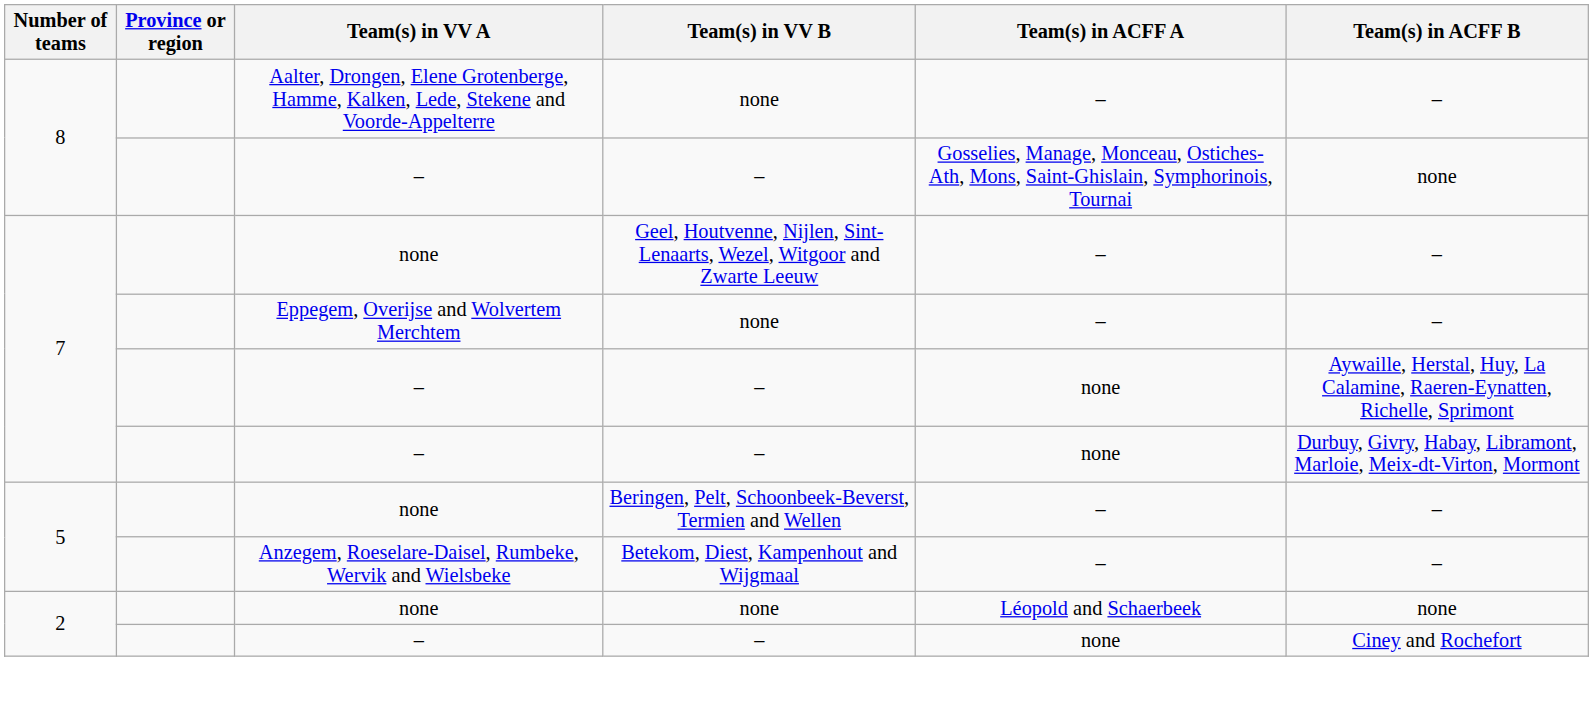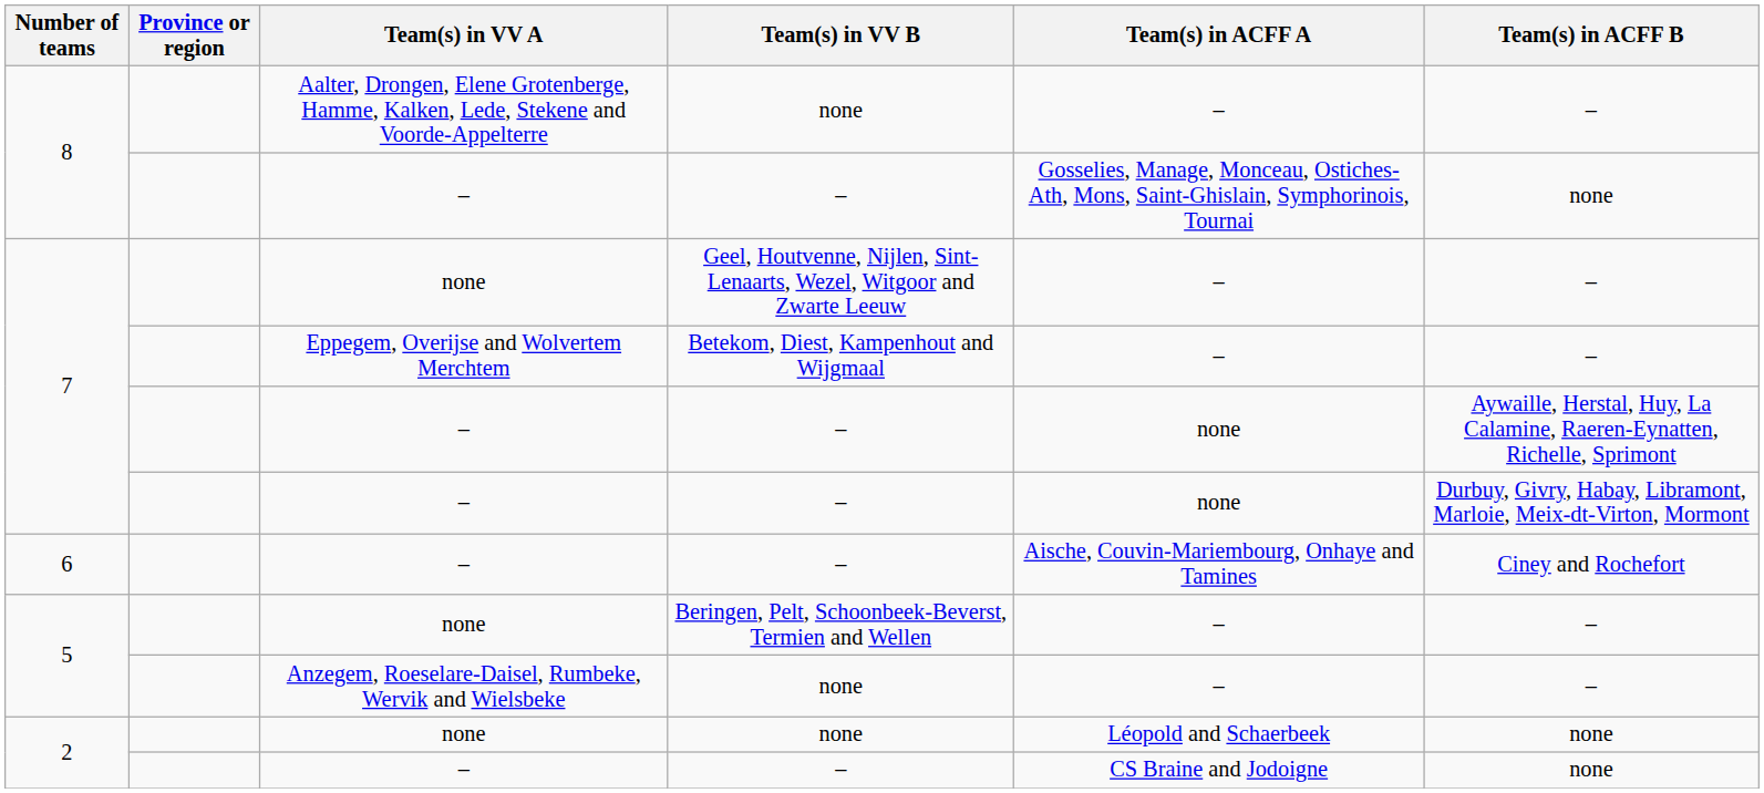7 / Eppegem, Overijse and Wolvertem Merchtem | Team(s) in VV B: none -> Betekom, Diest, Kampenhout and Wijgmaal
+ row: 6 | – | – | Aische, Couvin-Mariembourg, Onhaye and Tamines | Ciney and Rochefort
5 / Anzegem, Roeselare-Daisel, Rumbeke, Wervik and Wielsbeke | Team(s) in VV B: Betekom, Diest, Kampenhout and Wijgmaal -> none
2 / – | Team(s) in ACFF A: none -> CS Braine and Jodoigne
2 / – | Team(s) in ACFF B: Ciney and Rochefort -> none
